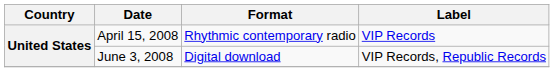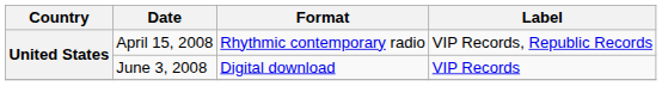April 15, 2008 | Label: VIP Records -> VIP Records, Republic Records
June 3, 2008 | Label: VIP Records, Republic Records -> VIP Records
